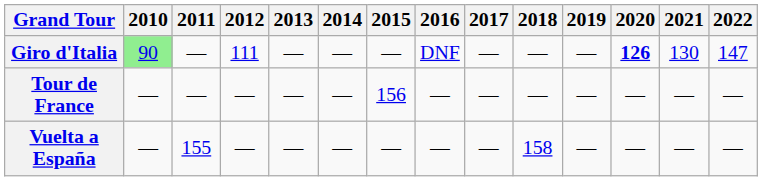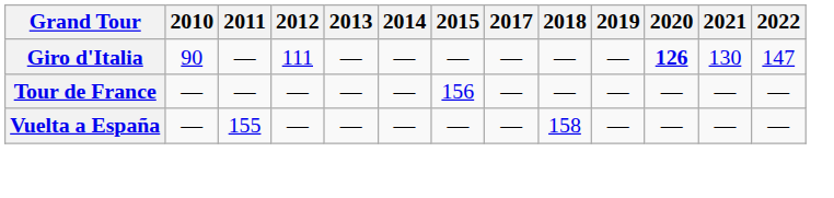- column: 2016 | DNF | — | —
Giro d'Italia | 2010: lightgreen background -> no background
